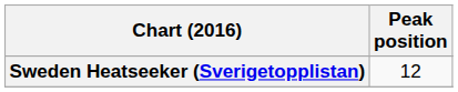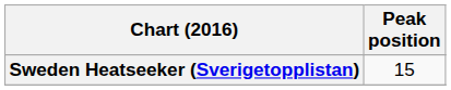Sweden Heatseeker (Sverigetopplistan) | Peak position: 12 -> 15
